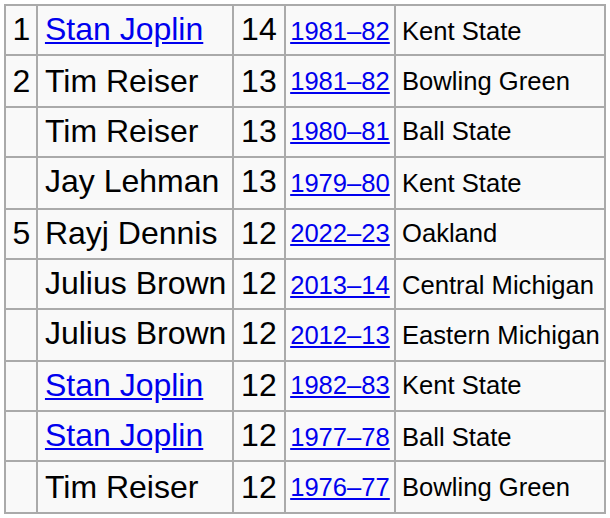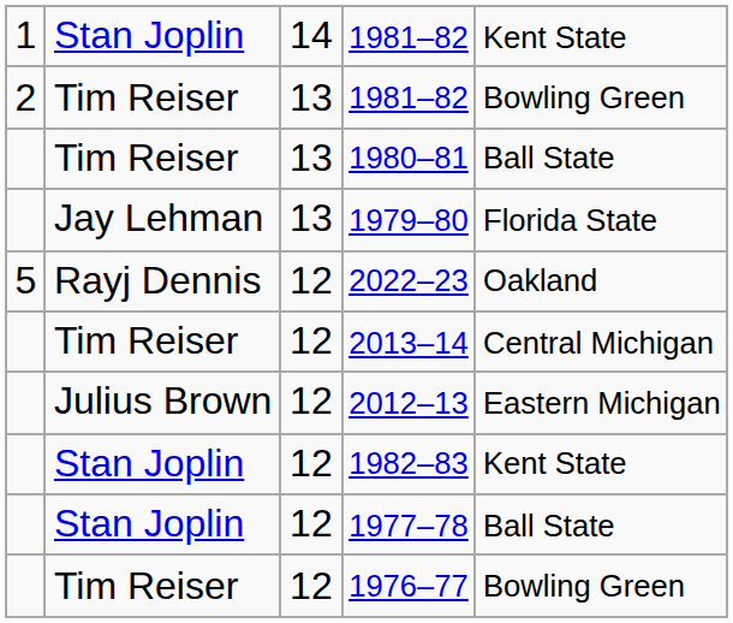1979–80 | column 5: Kent State -> Florida State
2013–14 | column 2: Julius Brown -> Tim Reiser
